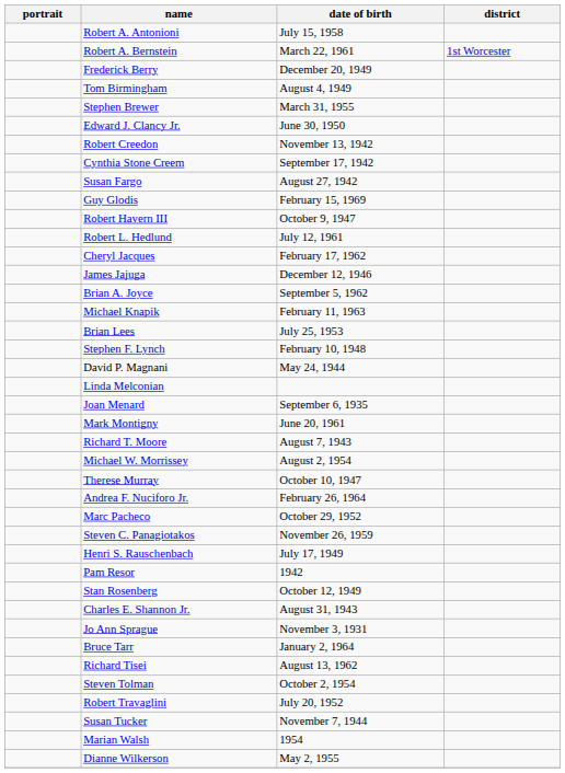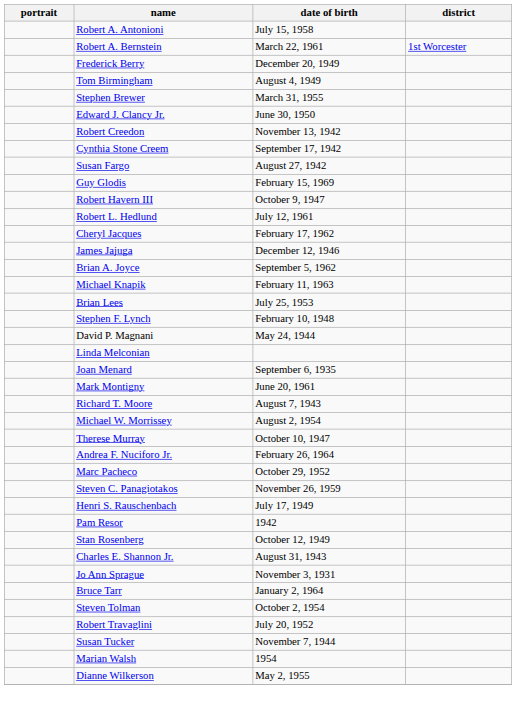- row: Richard Tisei | August 13, 1962
